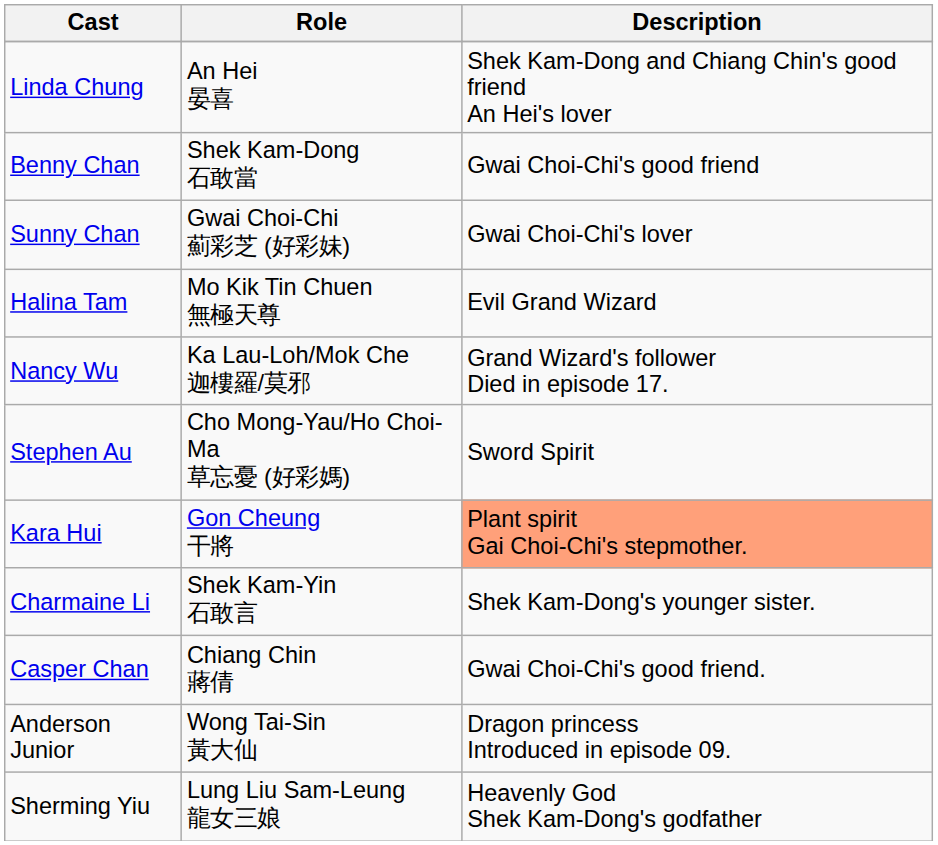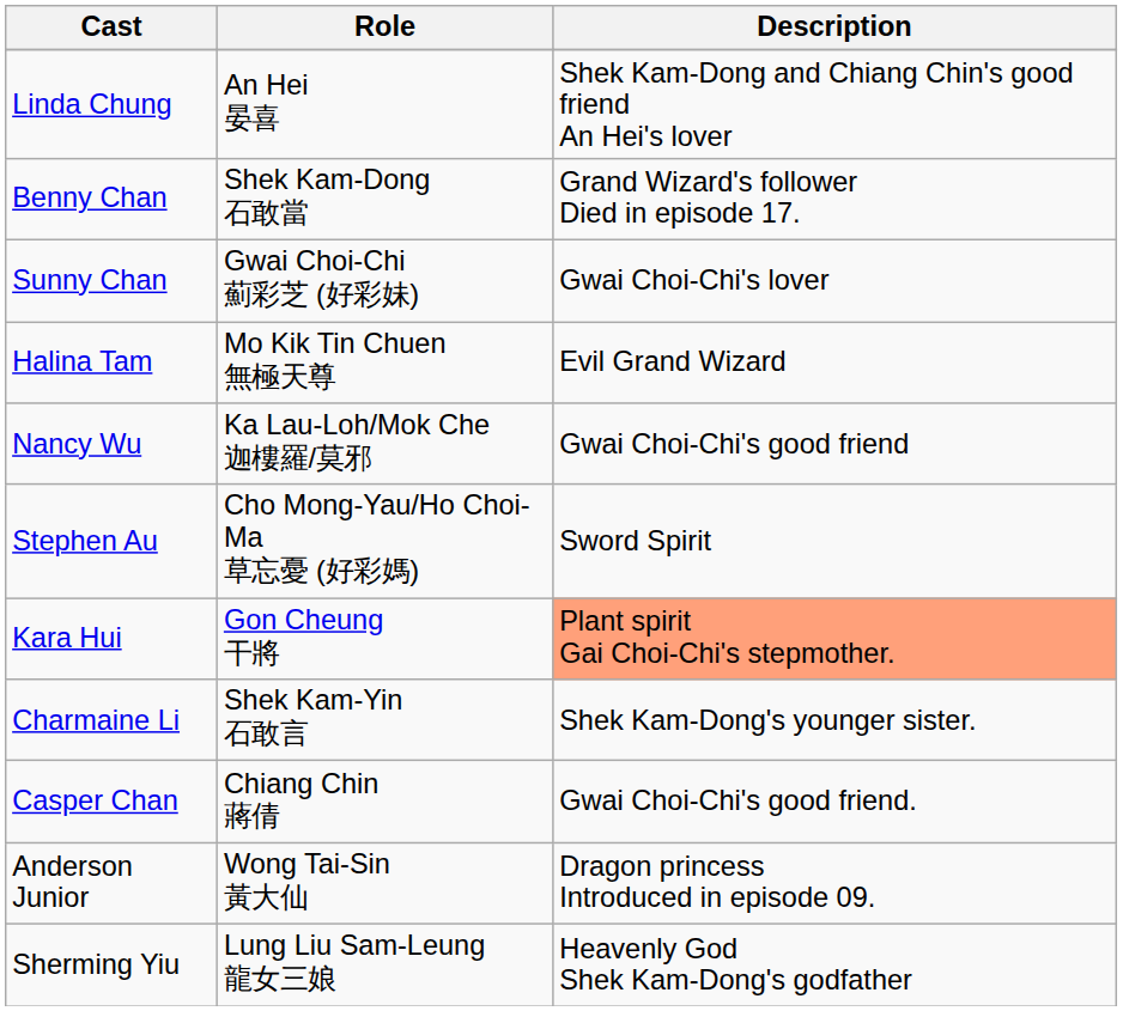Benny Chan | Description: Gwai Choi-Chi's good friend -> Grand Wizard's follower Died in episode 17.
Nancy Wu | Description: Grand Wizard's follower Died in episode 17. -> Gwai Choi-Chi's good friend
